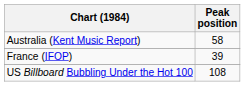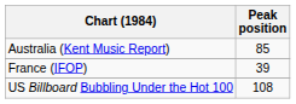Australia (Kent Music Report) | Peak position: 58 -> 85
